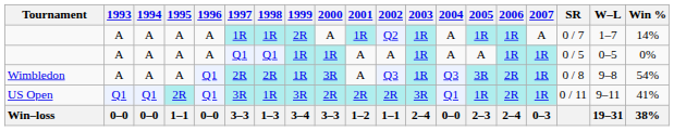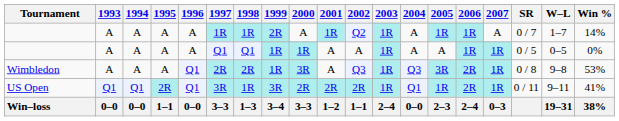Wimbledon | Win %: 54% -> 53%
US Open | 2003: 3R -> 1R
